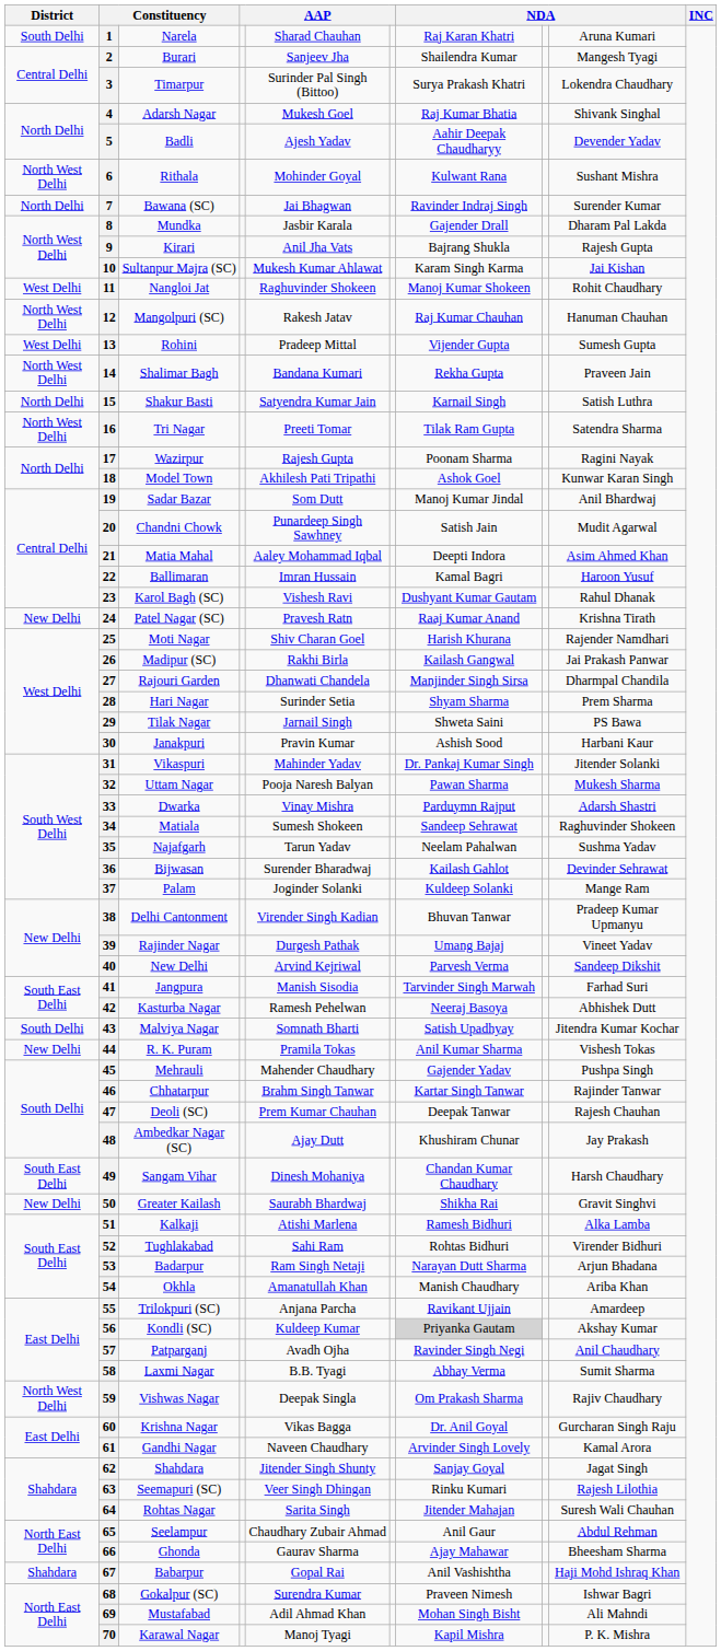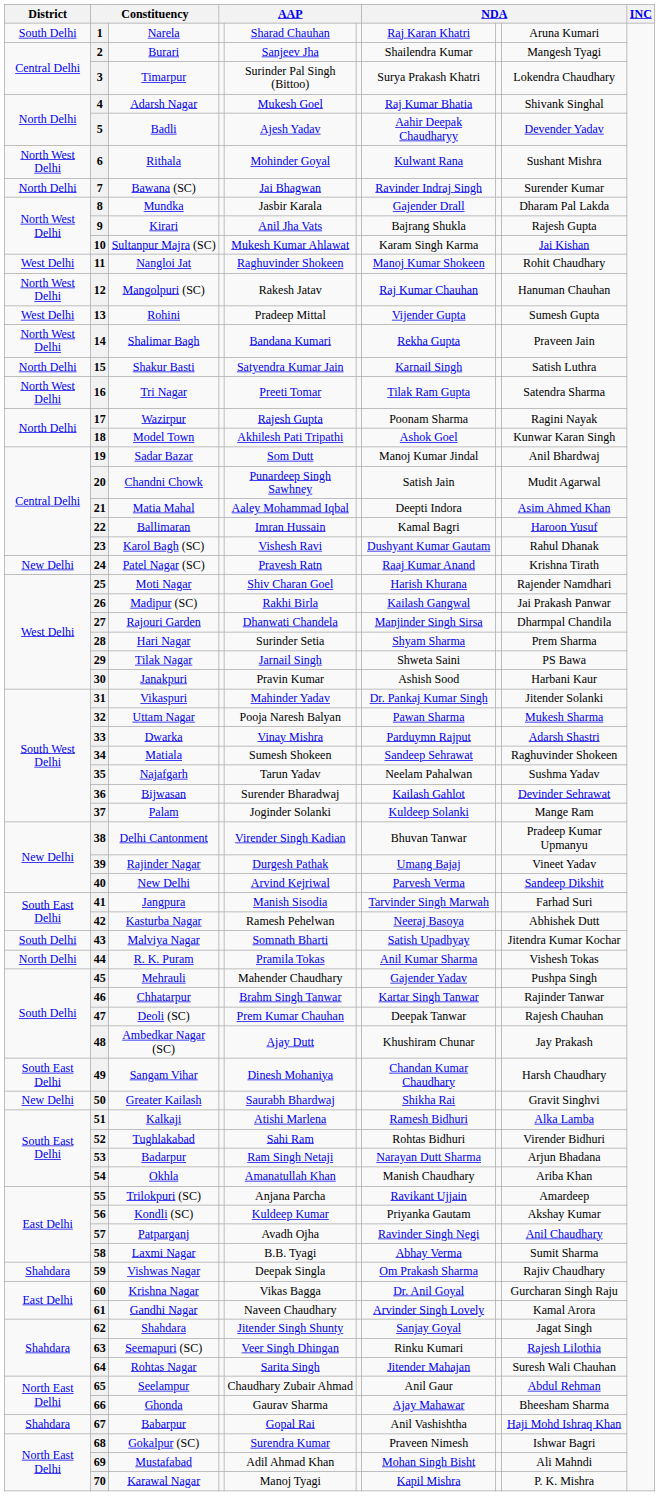44 | District: New Delhi -> North Delhi
56 | column 7: lightgrey background -> no background
59 | District: North West Delhi -> Shahdara
